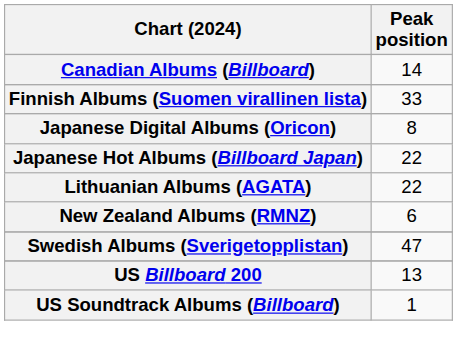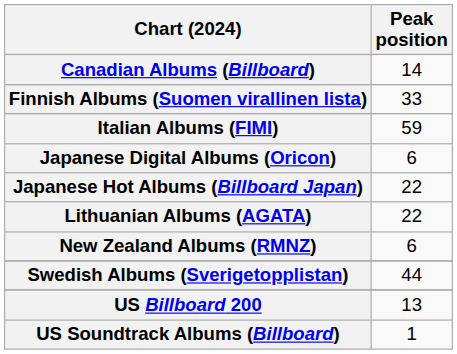+ row: Italian Albums (FIMI) | 59
Japanese Digital Albums (Oricon) | Peak position: 8 -> 6
Swedish Albums (Sverigetopplistan) | Peak position: 47 -> 44
